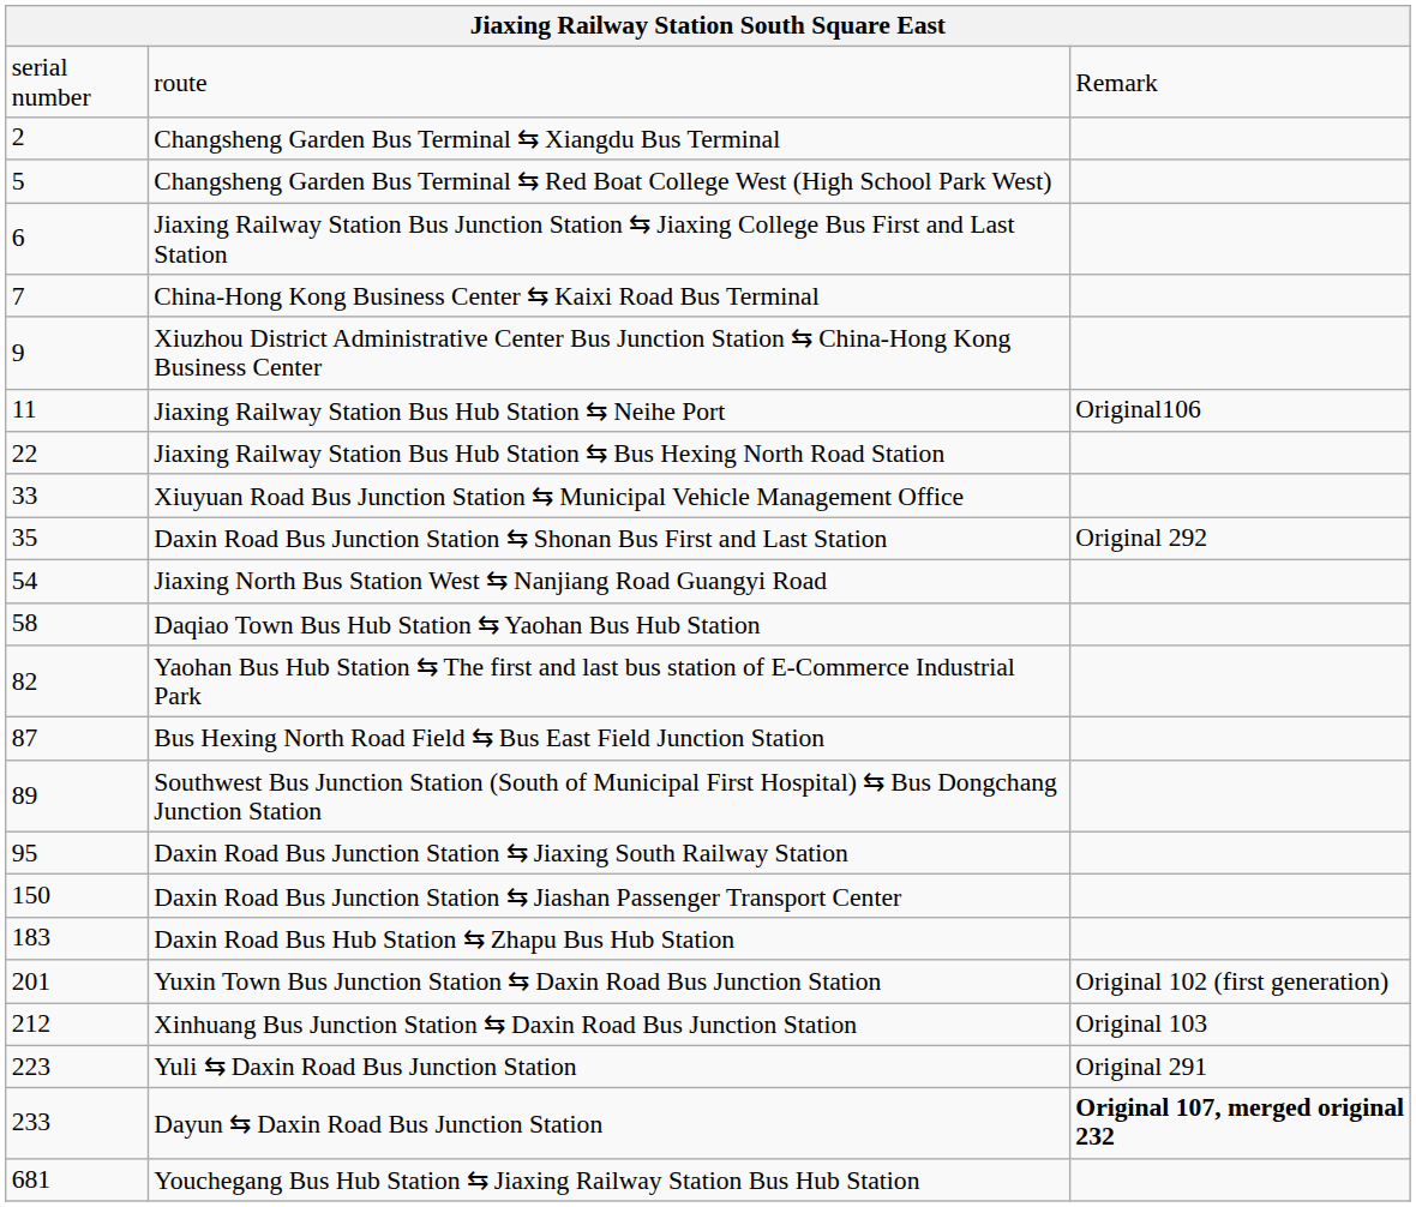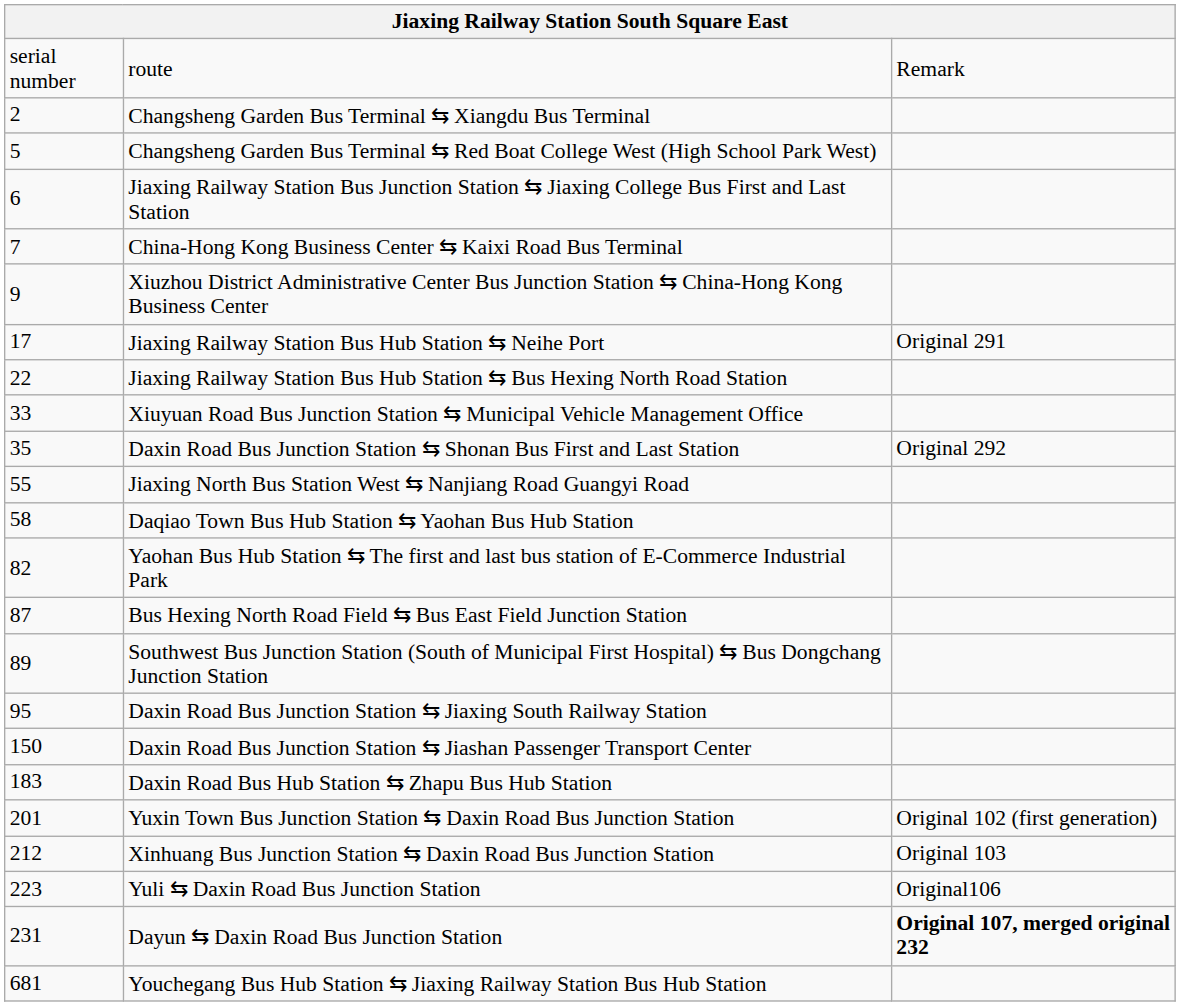Jiaxing Railway Station Bus Hub Station ⇆ Neihe Port | column 1: 11 -> 17
Jiaxing Railway Station Bus Hub Station ⇆ Neihe Port | column 3: Original106 -> Original 291
Jiaxing North Bus Station West ⇆ Nanjiang Road Guangyi Road | column 1: 54 -> 55
Yuli ⇆ Daxin Road Bus Junction Station | column 3: Original 291 -> Original106
Dayun ⇆ Daxin Road Bus Junction Station | column 1: 233 -> 231
